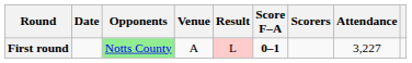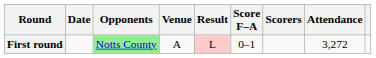First round | Score F–A: bold -> normal
First round | Attendance: 3,227 -> 3,272
